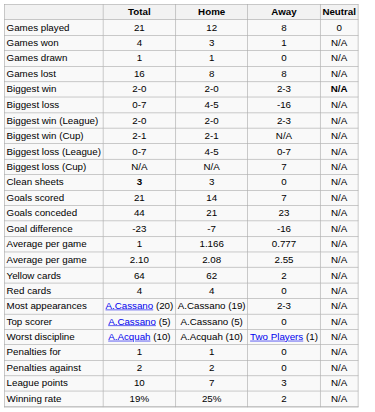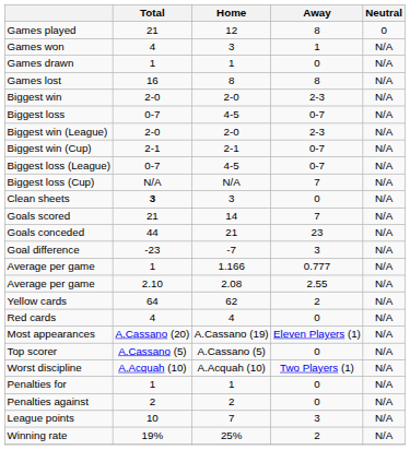Biggest win | Neutral: bold -> normal
Biggest loss | Away: -16 -> 0-7
Biggest win (Cup) | Away: N/A -> 0-7
Goal difference | Away: -16 -> 3
Most appearances | Away: 2-3 -> Eleven Players (1)
